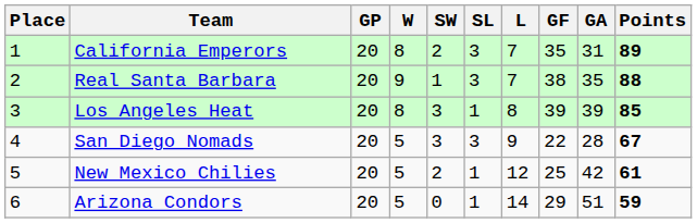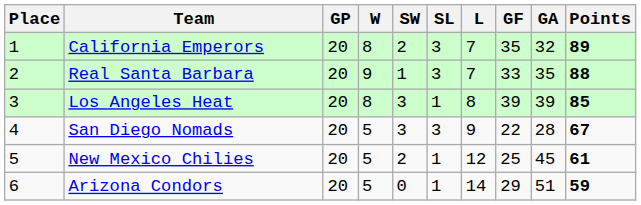California Emperors | GA: 31 -> 32
Real Santa Barbara | GF: 38 -> 33
New Mexico Chilies | GA: 42 -> 45
